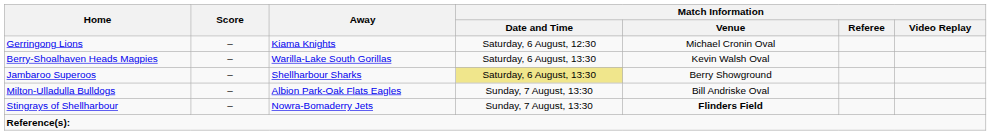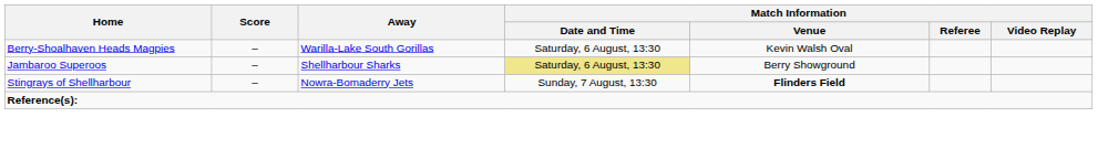- row: Gerringong Lions | – | Kiama Knights | Saturday, 6 August, 12:30 | Michael Cronin Oval
- row: Milton-Ulladulla Bulldogs | – | Albion Park-Oak Flats Eagles | Sunday, 7 August, 13:30 | Bill Andriske Oval
